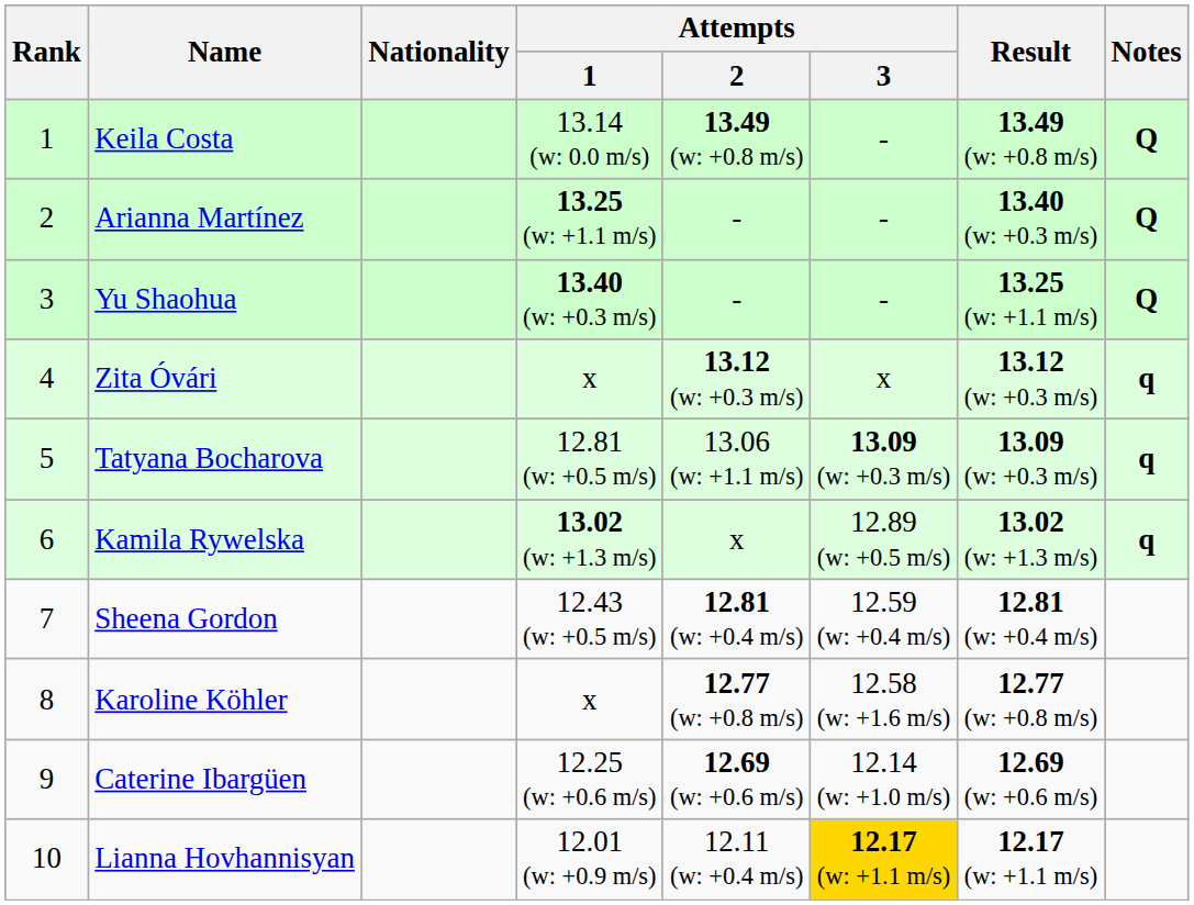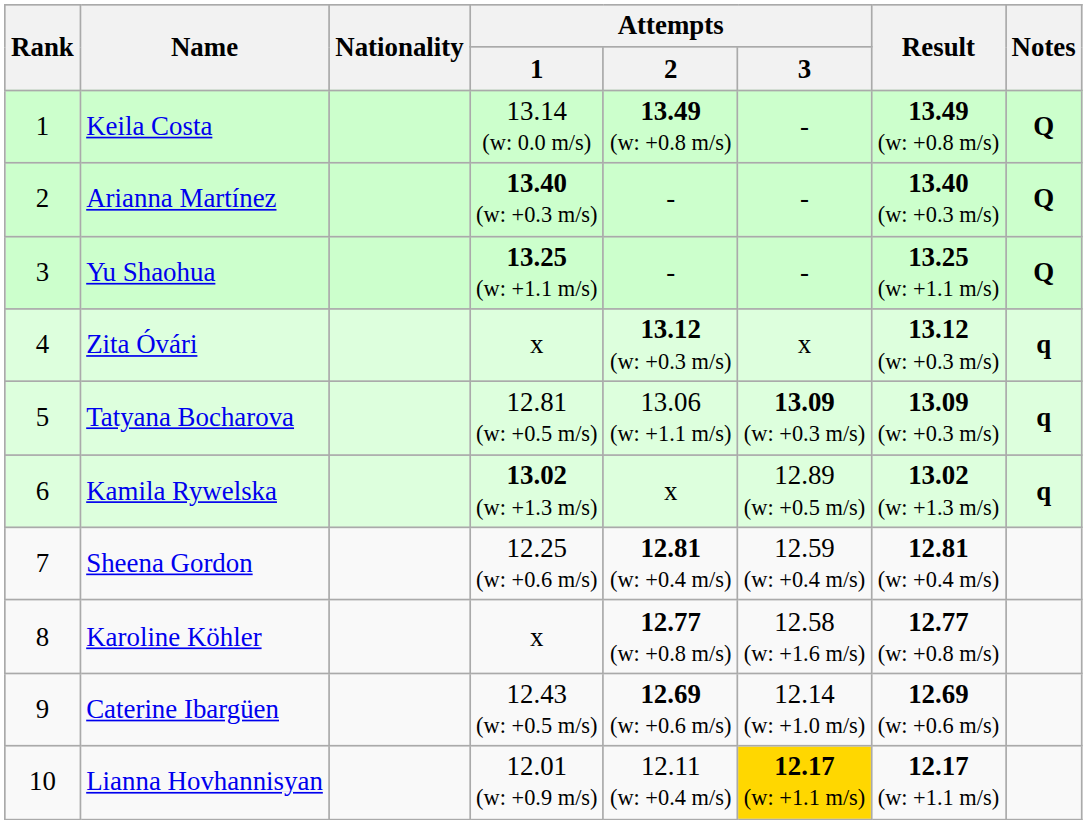Arianna Martínez | Attempts / 1: 13.25 (w: +1.1 m/s) -> 13.40 (w: +0.3 m/s)
Yu Shaohua | Attempts / 1: 13.40 (w: +0.3 m/s) -> 13.25 (w: +1.1 m/s)
Sheena Gordon | Attempts / 1: 12.43 (w: +0.5 m/s) -> 12.25 (w: +0.6 m/s)
Caterine Ibargüen | Attempts / 1: 12.25 (w: +0.6 m/s) -> 12.43 (w: +0.5 m/s)
